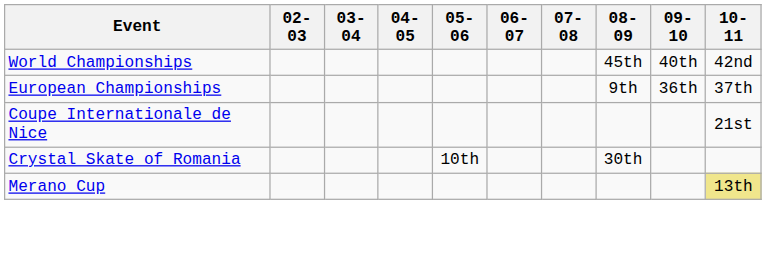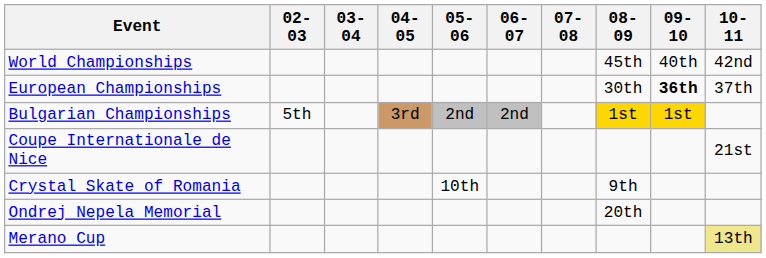European Championships | 08-09: 9th -> 30th
European Championships | 09-10: normal -> bold
+ row: Bulgarian Championships | 5th | 3rd | 2nd | 2nd | 1st | 1st
Crystal Skate of Romania | 08-09: 30th -> 9th
+ row: Ondrej Nepela Memorial | 20th
